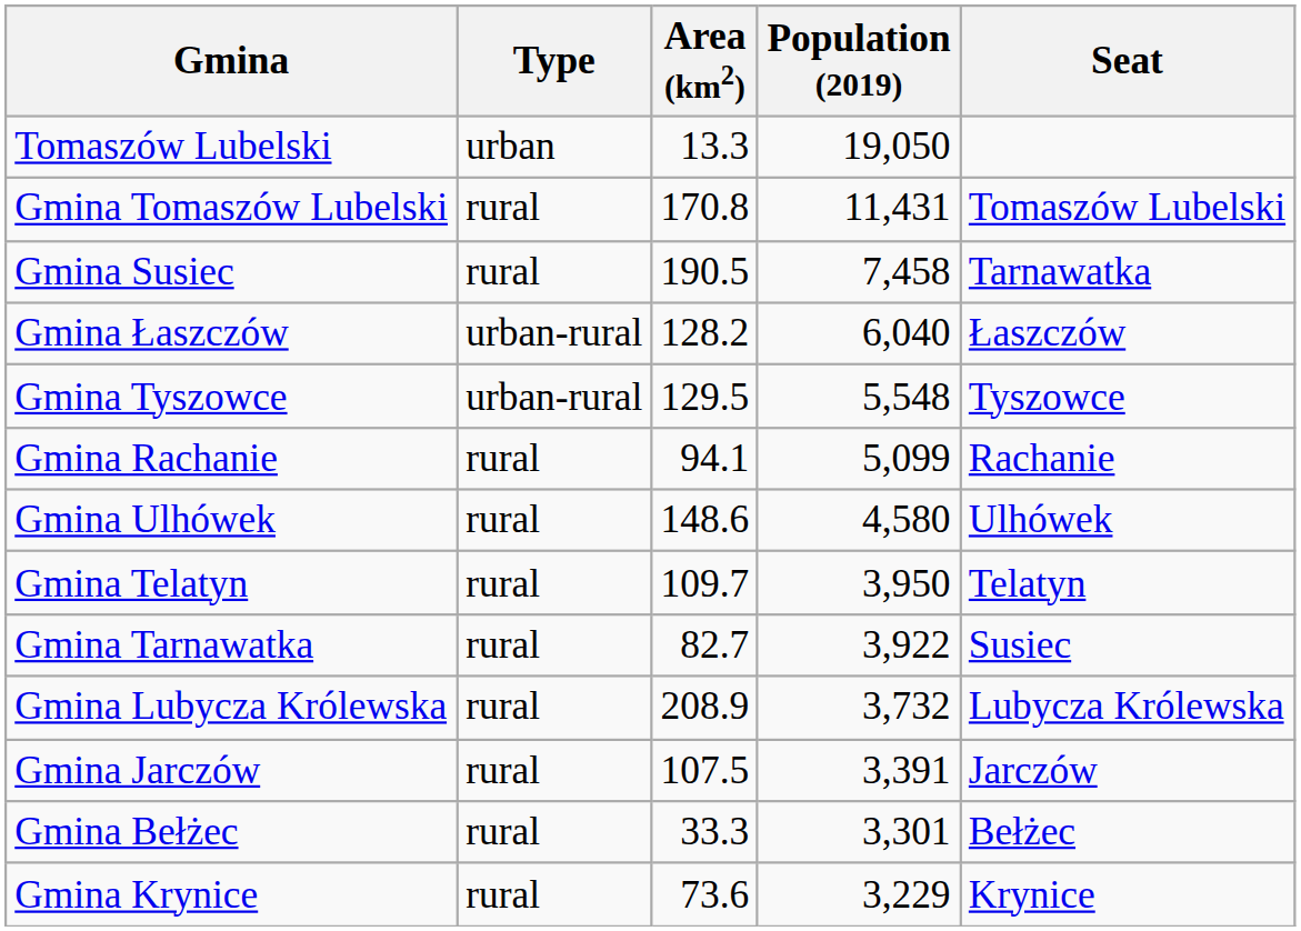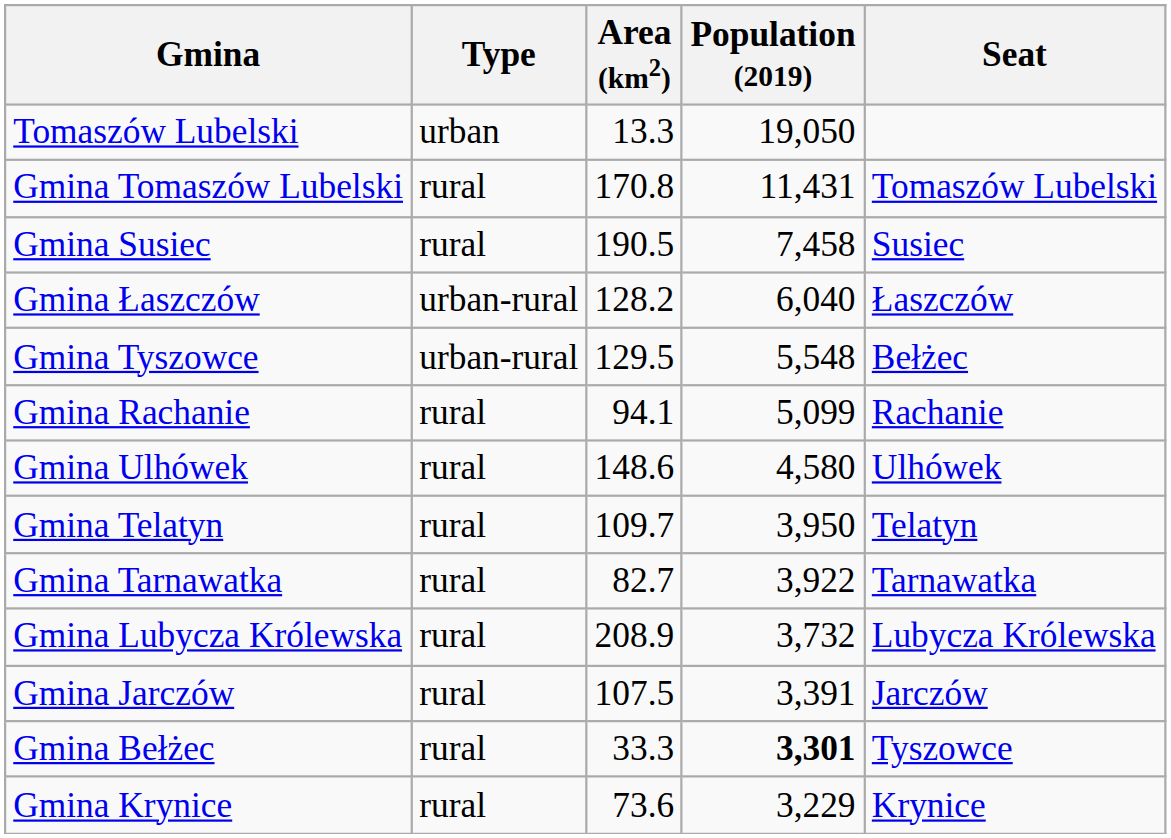Gmina Susiec | Seat: Tarnawatka -> Susiec
Gmina Tyszowce | Seat: Tyszowce -> Bełżec
Gmina Tarnawatka | Seat: Susiec -> Tarnawatka
Gmina Bełżec | Population (2019): normal -> bold
Gmina Bełżec | Seat: Bełżec -> Tyszowce
